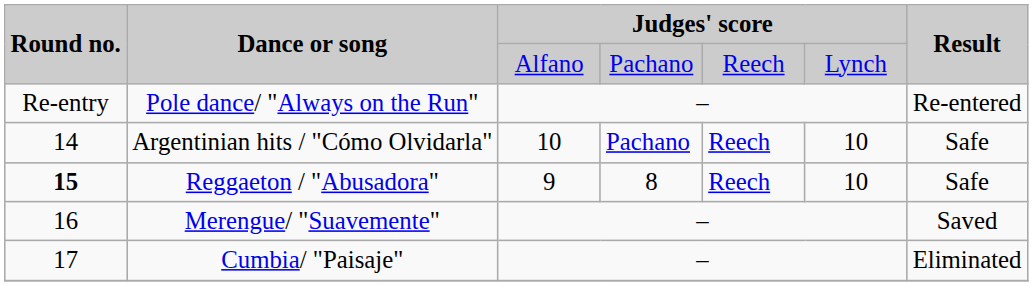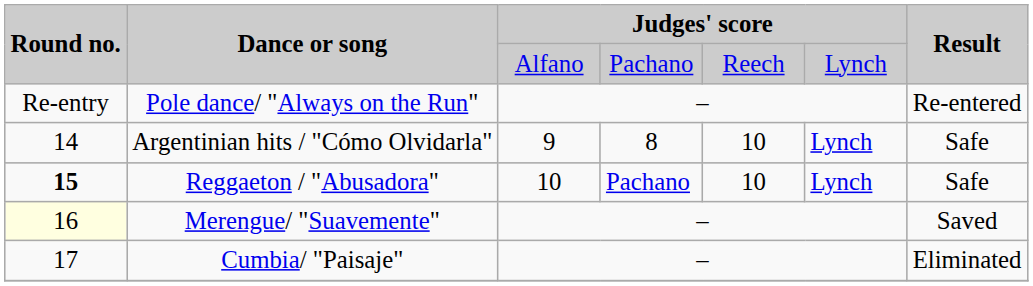Argentinian hits / "Cómo Olvidarla" | column 3: 10 -> 9
Argentinian hits / "Cómo Olvidarla" | column 4: Pachano -> 8
Argentinian hits / "Cómo Olvidarla" | column 5: Reech -> 10
Argentinian hits / "Cómo Olvidarla" | column 6: 10 -> Lynch
Reggaeton / "Abusadora" | column 3: 9 -> 10
Reggaeton / "Abusadora" | column 4: 8 -> Pachano
Reggaeton / "Abusadora" | column 5: Reech -> 10
Reggaeton / "Abusadora" | column 6: 10 -> Lynch
Merengue/ "Suavemente" | Round no.: no background -> lightyellow background
